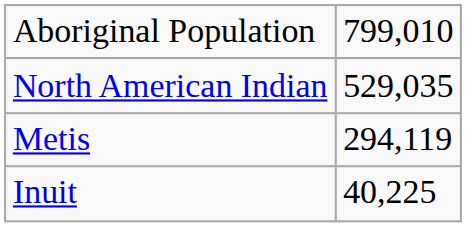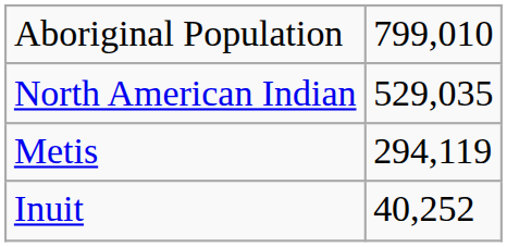Inuit | column 2: 40,225 -> 40,252
